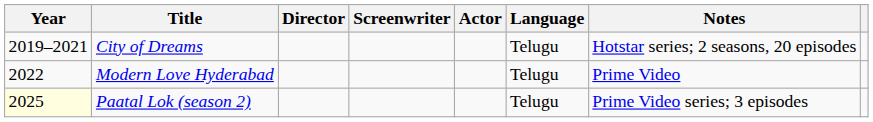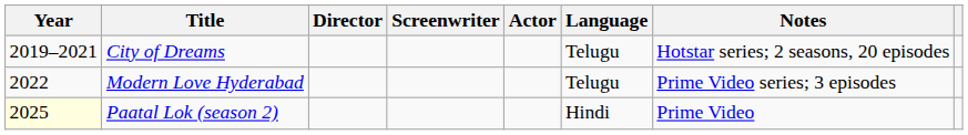Modern Love Hyderabad | Notes: Prime Video -> Prime Video series; 3 episodes
Paatal Lok (season 2) | Language: Telugu -> Hindi
Paatal Lok (season 2) | Notes: Prime Video series; 3 episodes -> Prime Video
